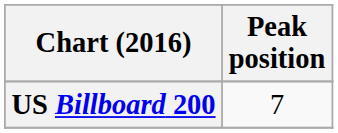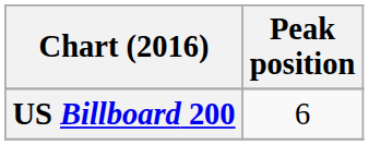US Billboard 200 | Peak position: 7 -> 6
